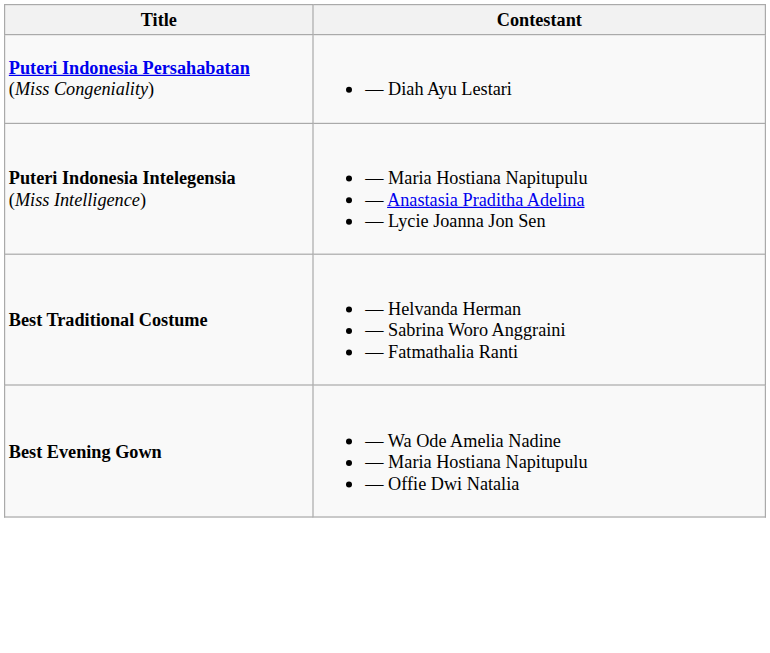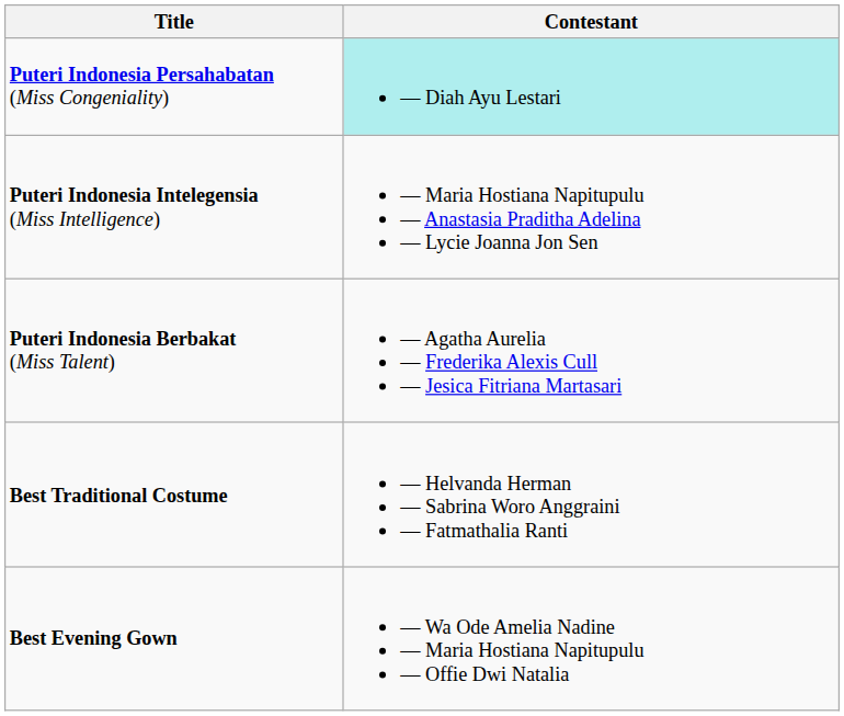Puteri Indonesia Persahabatan (Miss Congeniality) | Contestant: no background -> paleturquoise background
+ row: Puteri Indonesia Berbakat (Miss Talent) | — Agatha Aurelia — Frederika Alexis Cull — Jesica Fitriana Martasari
